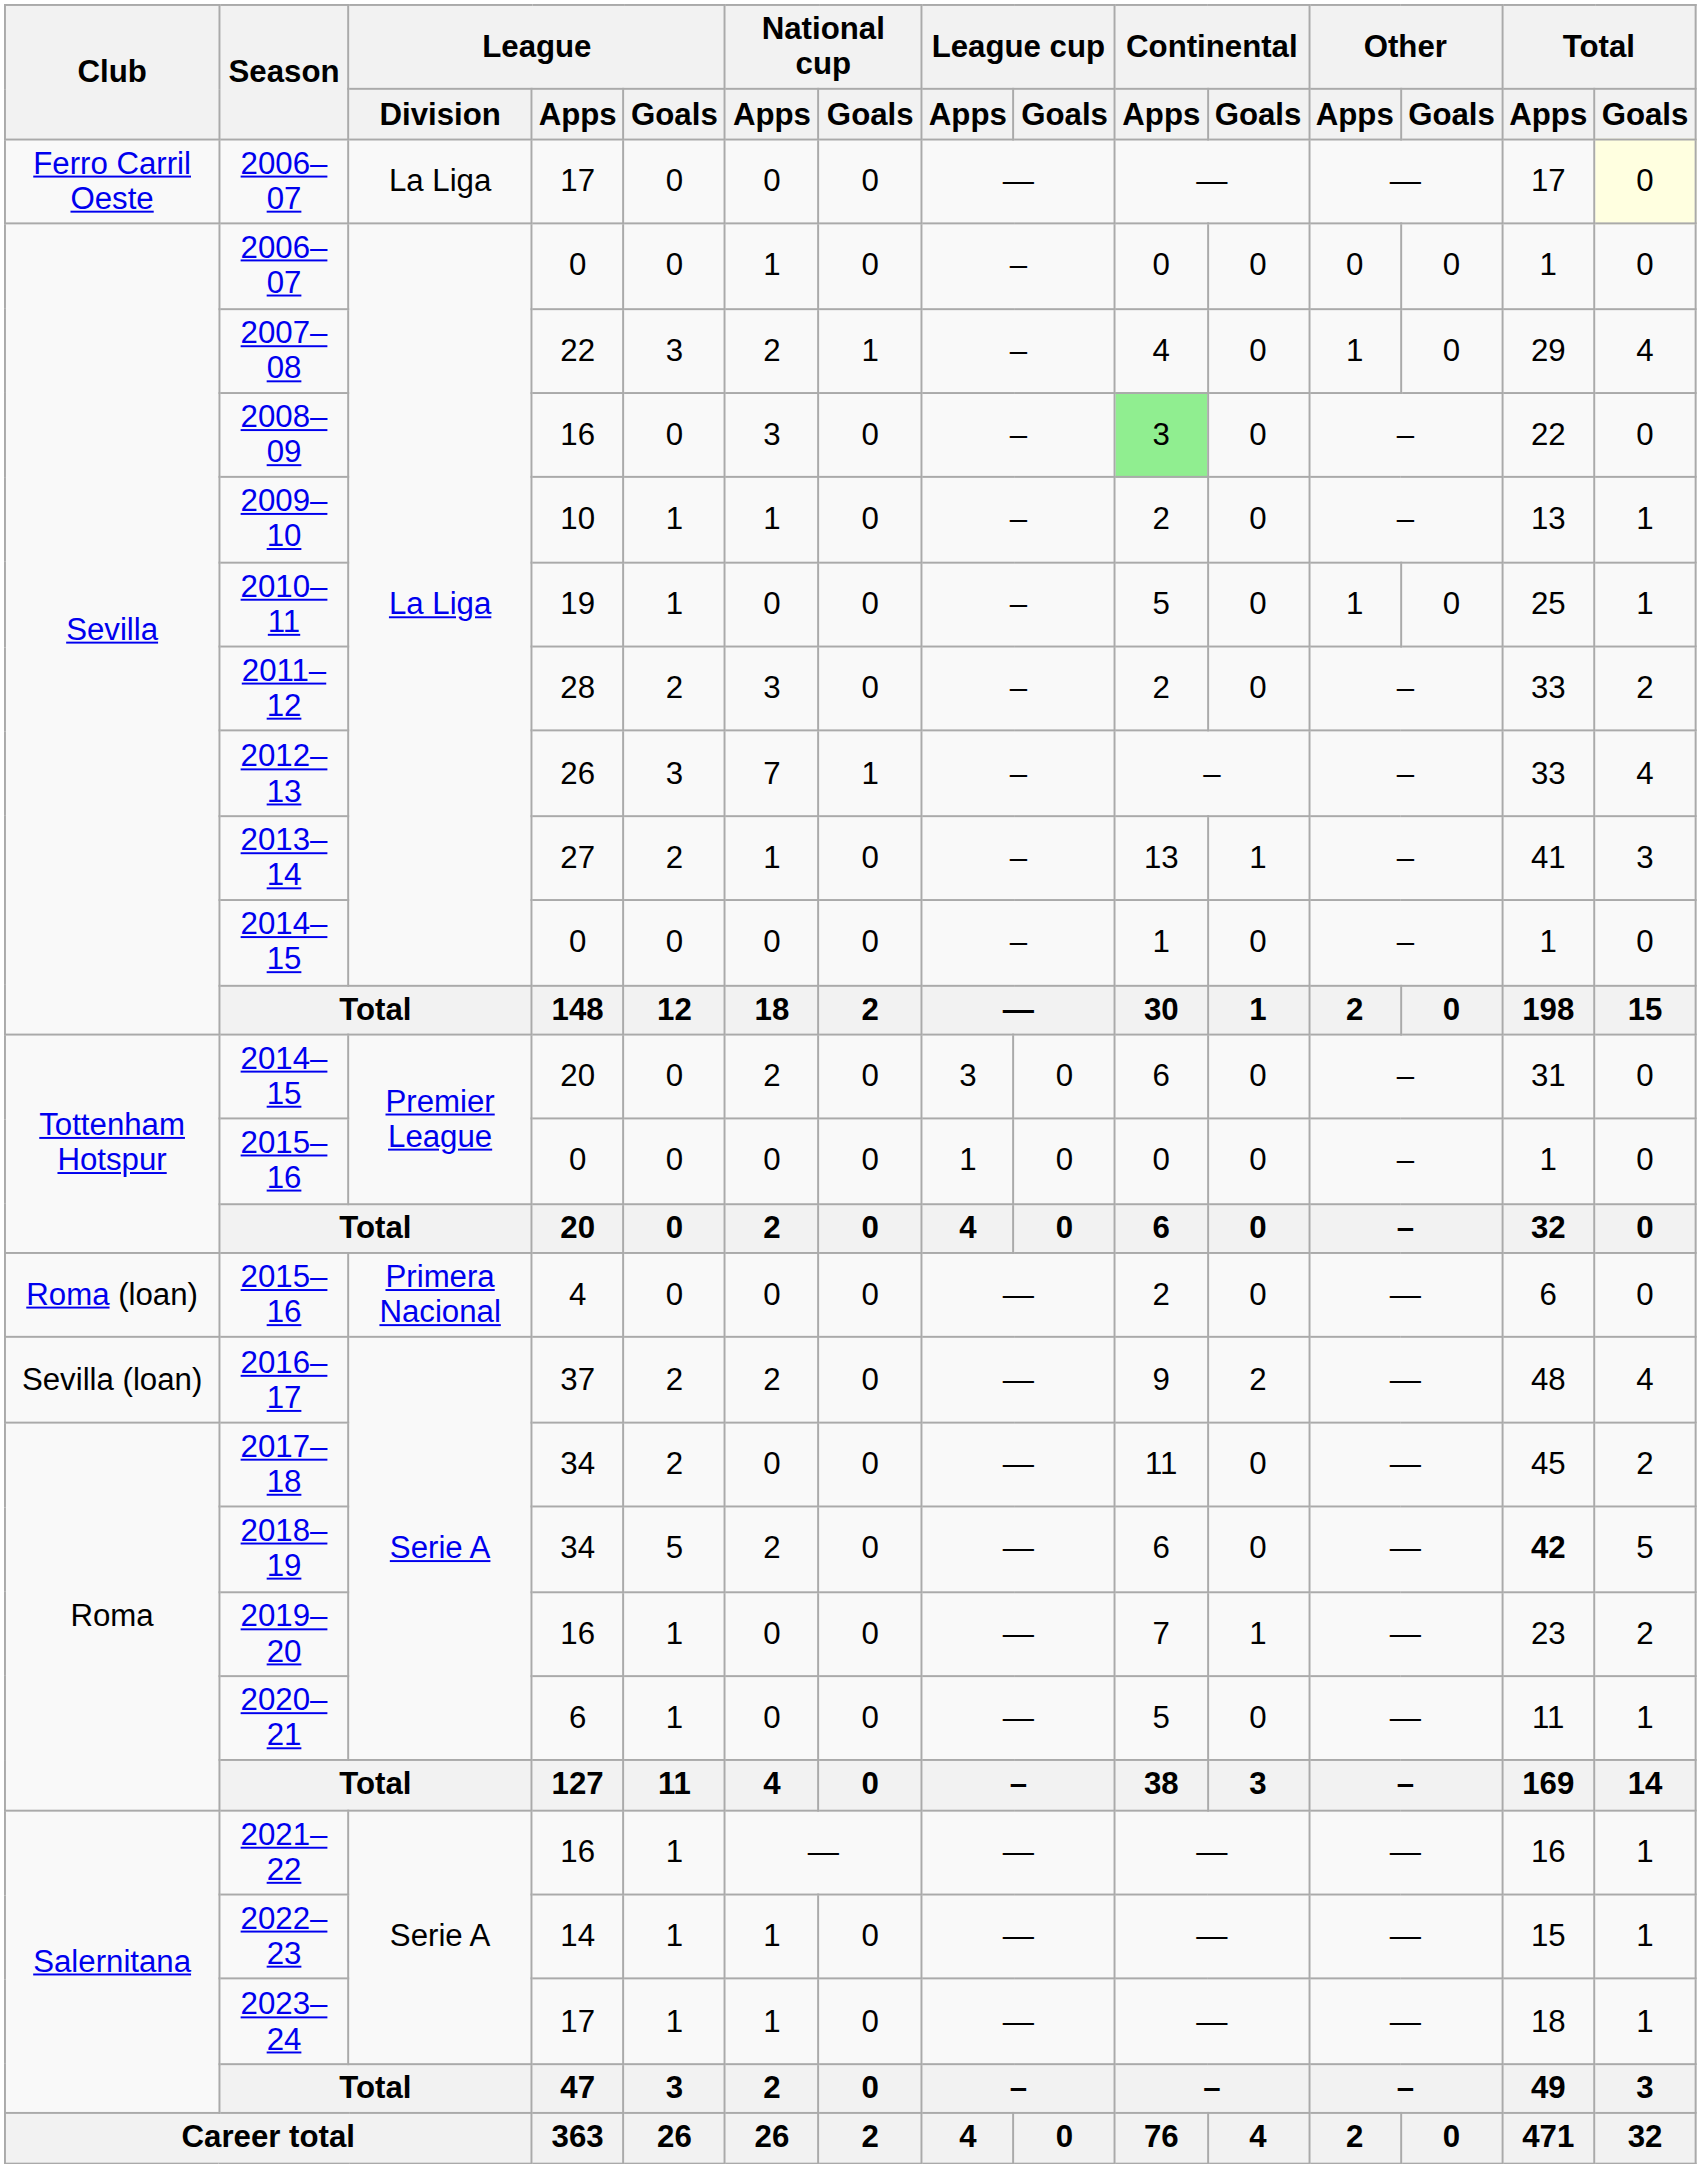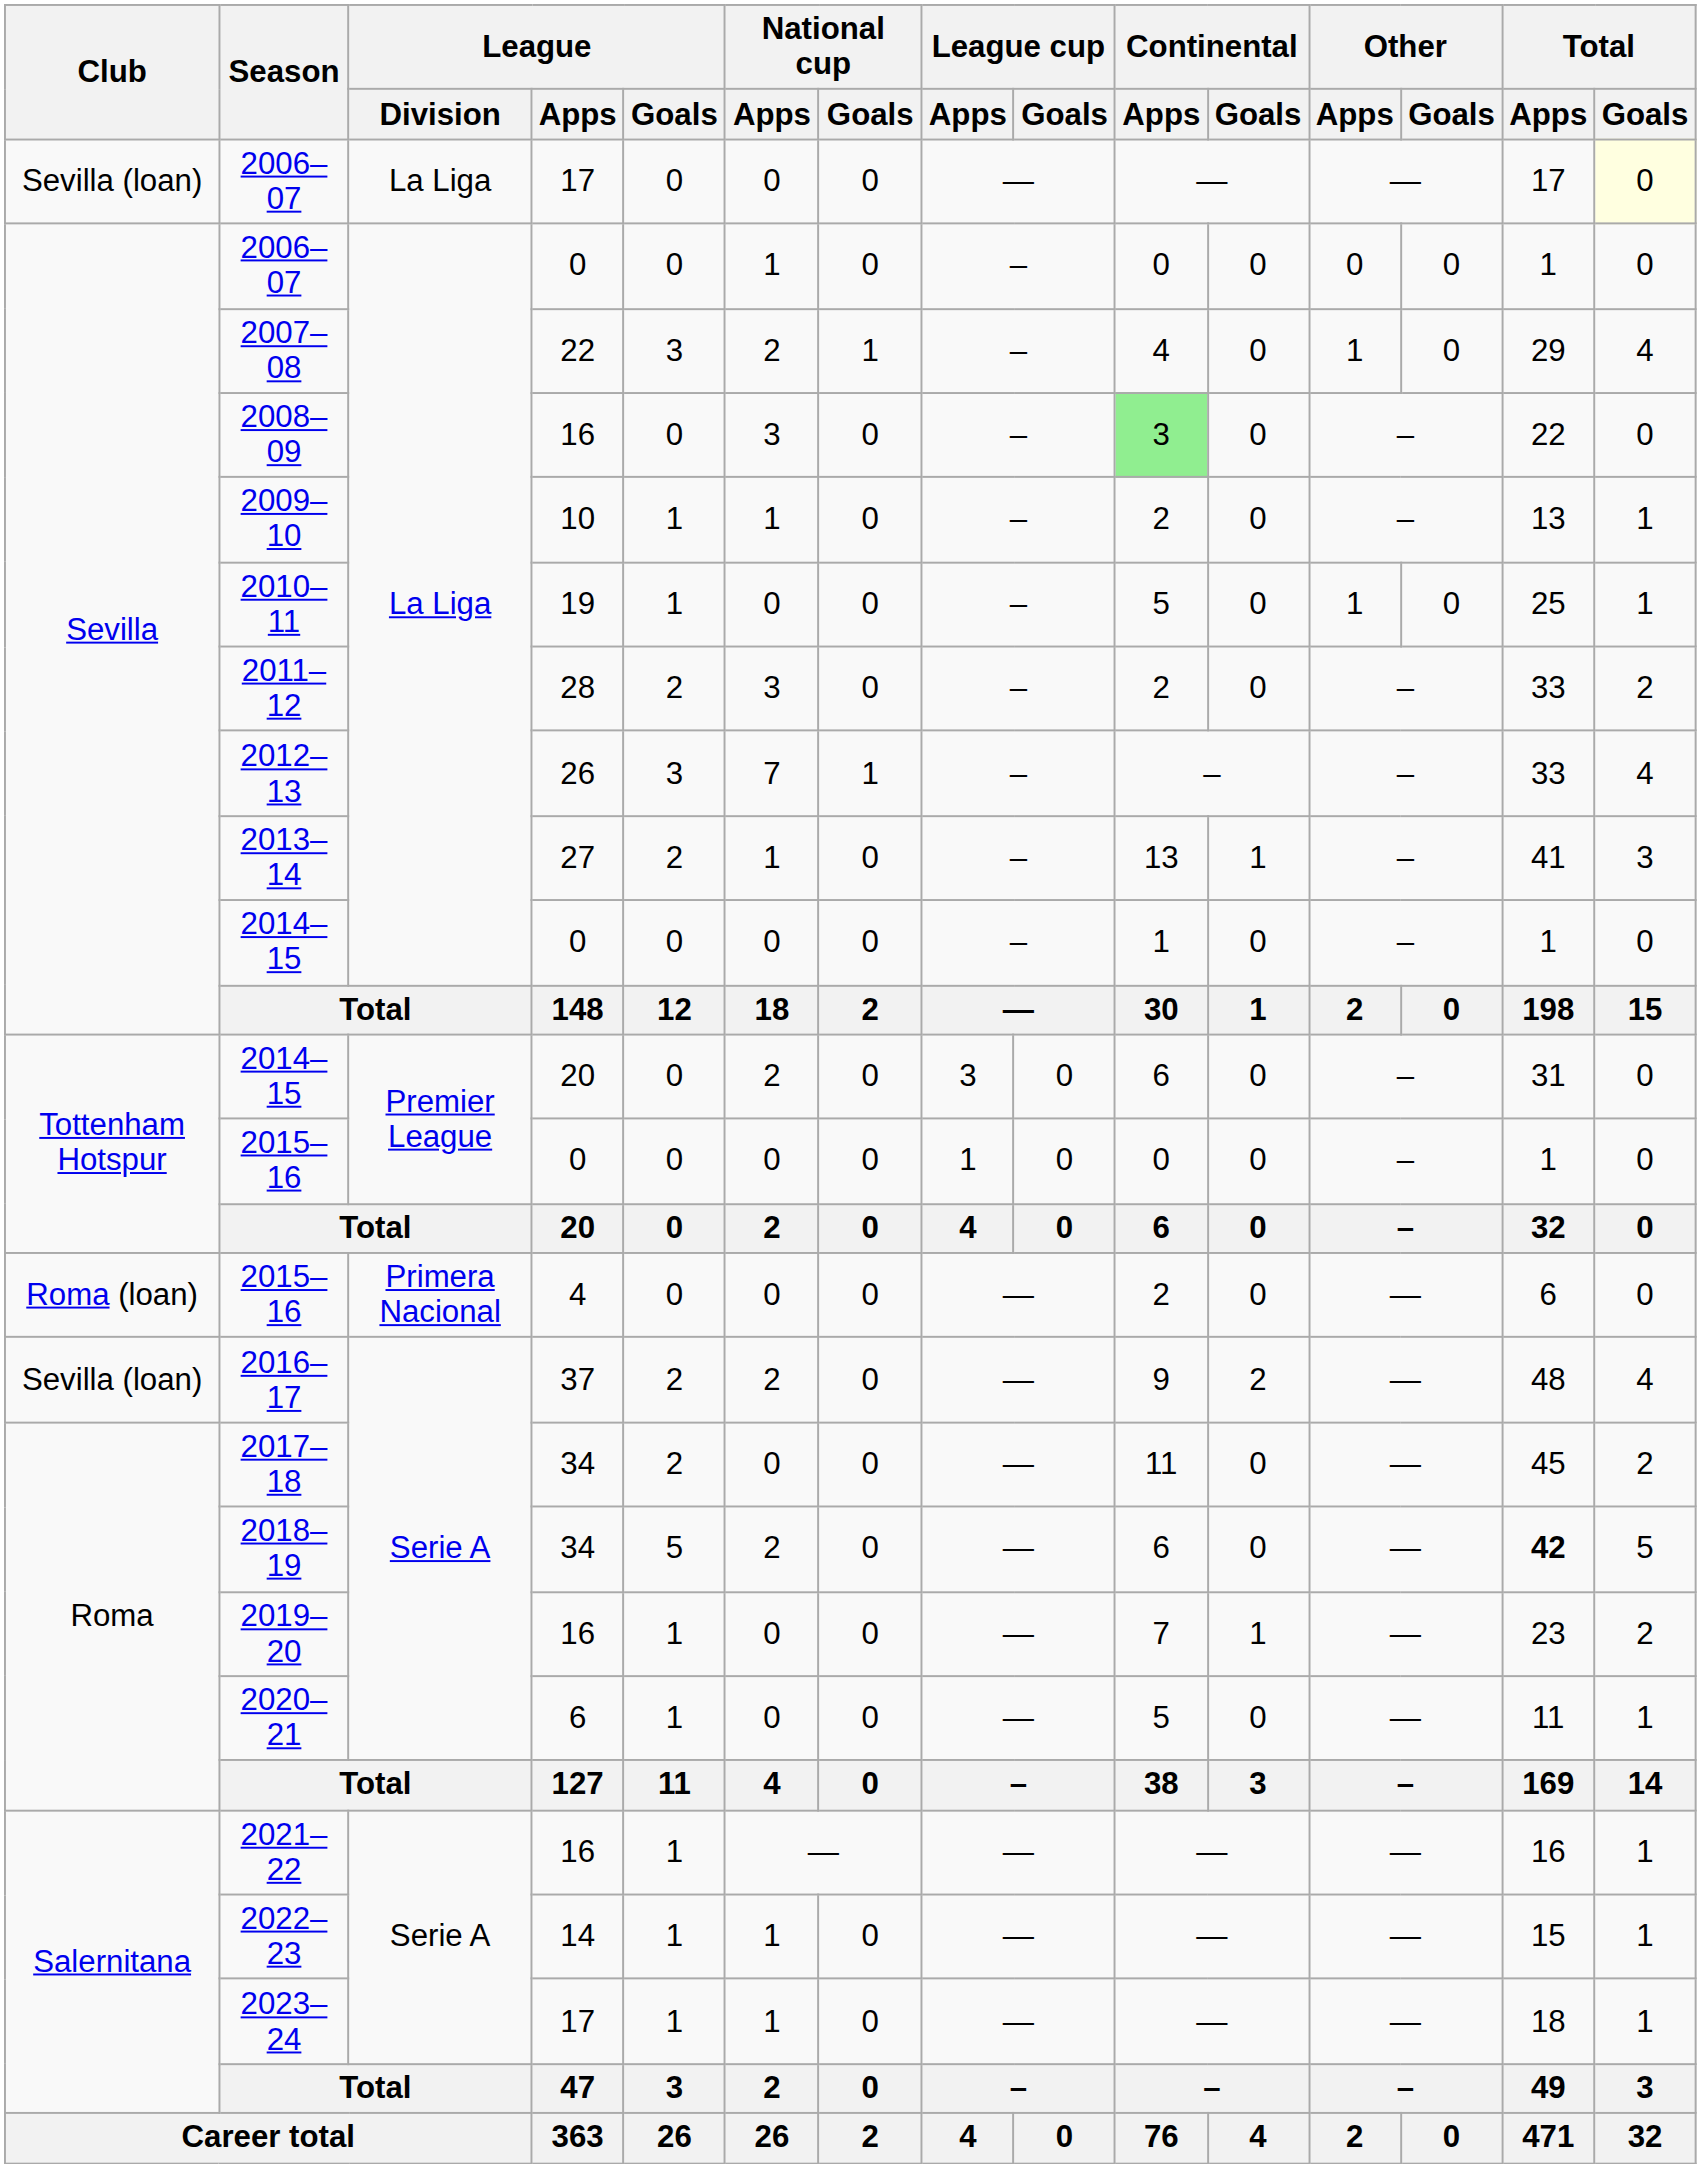2006–07 / 17 | Club: Ferro Carril Oeste -> Sevilla (loan)
